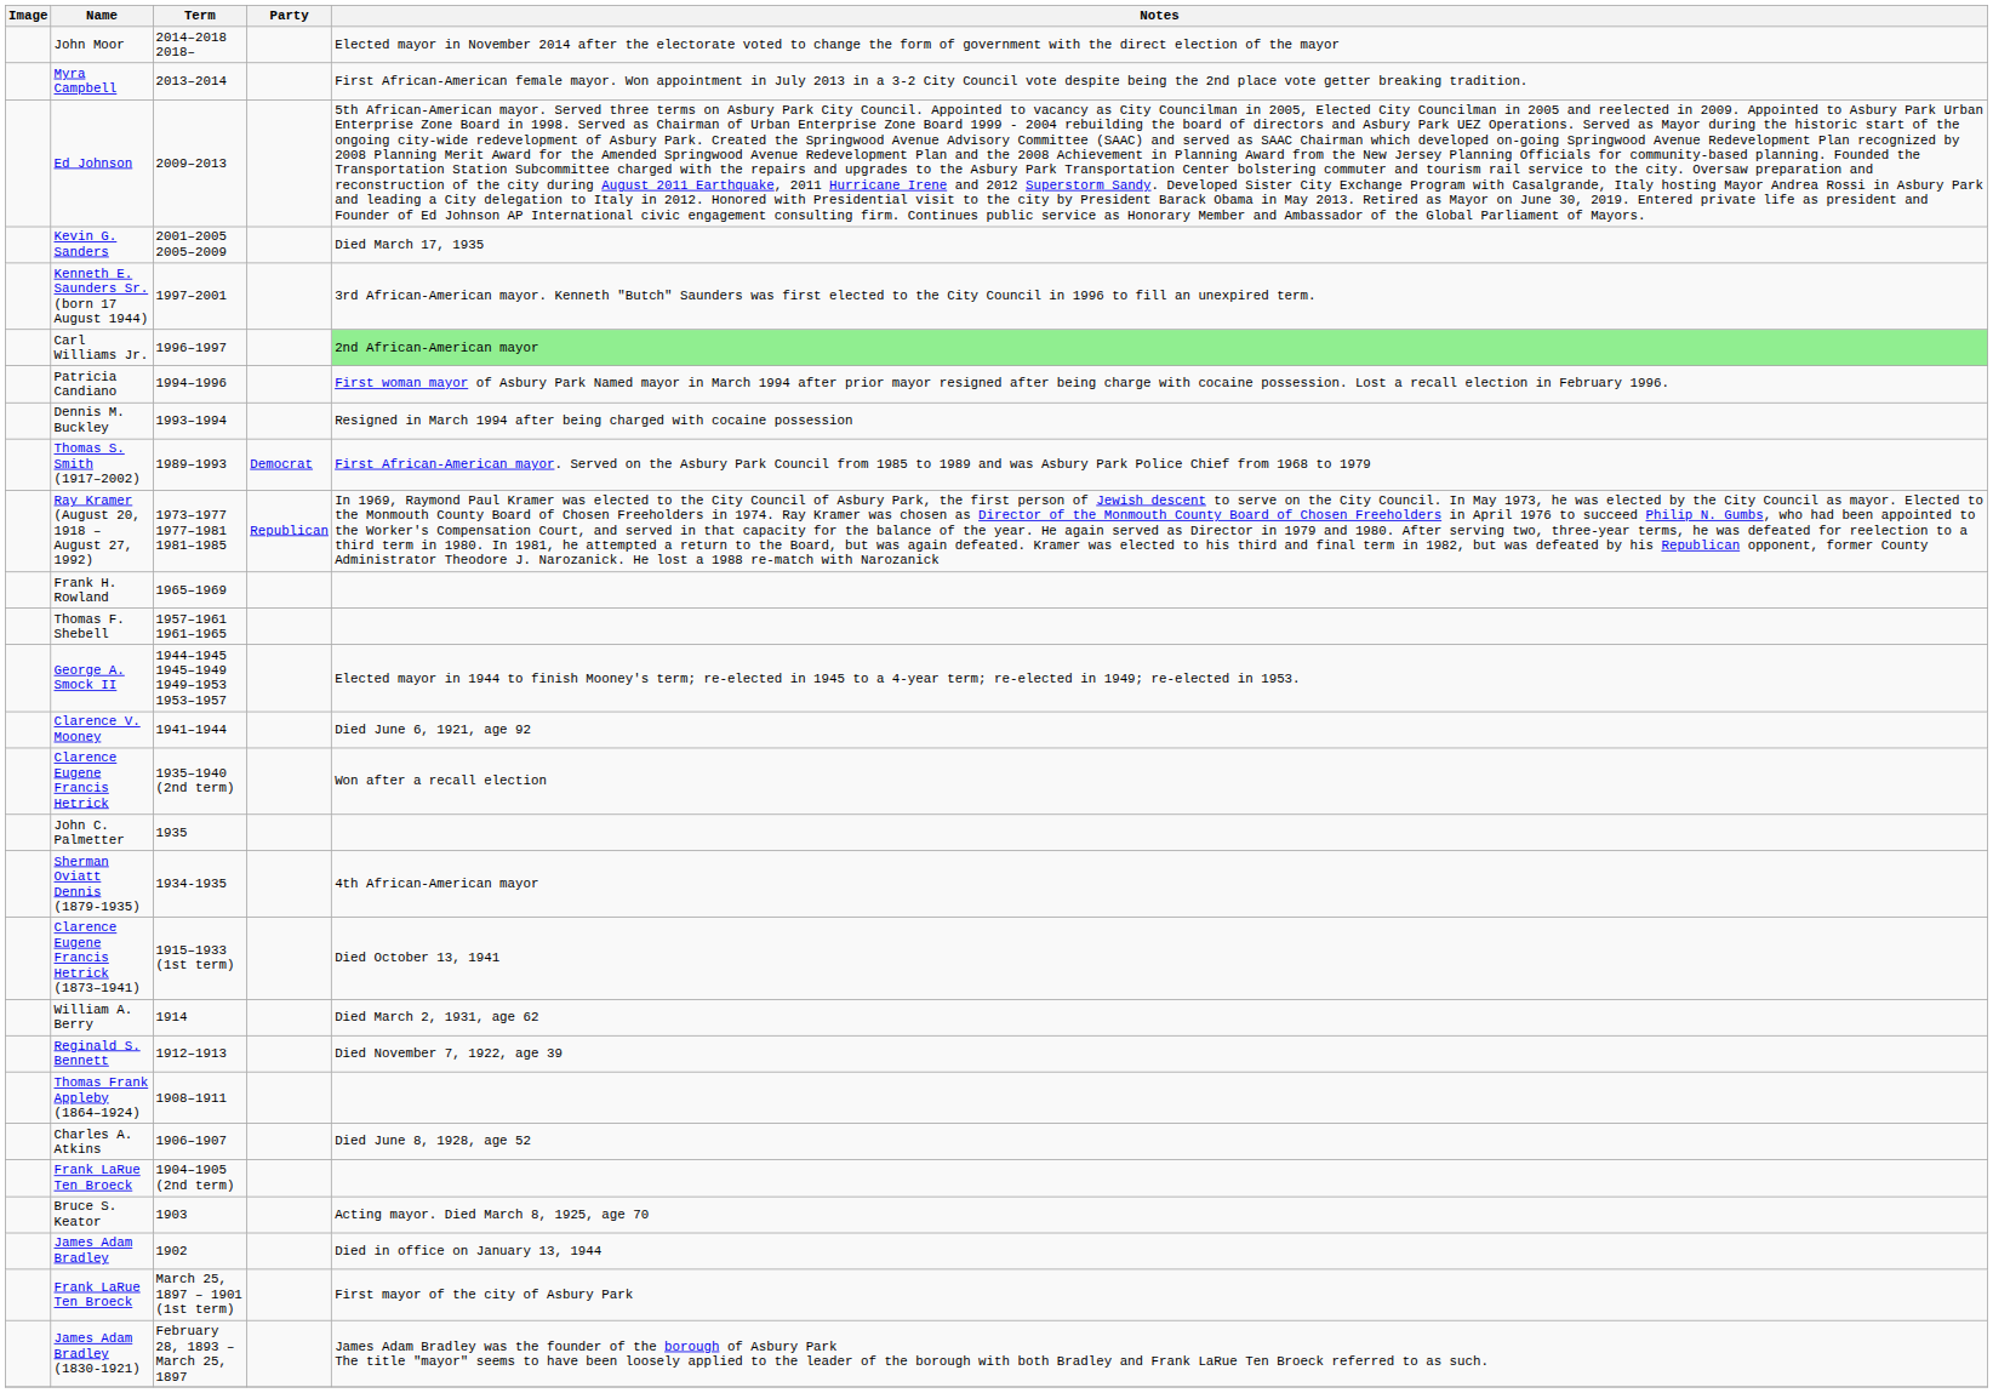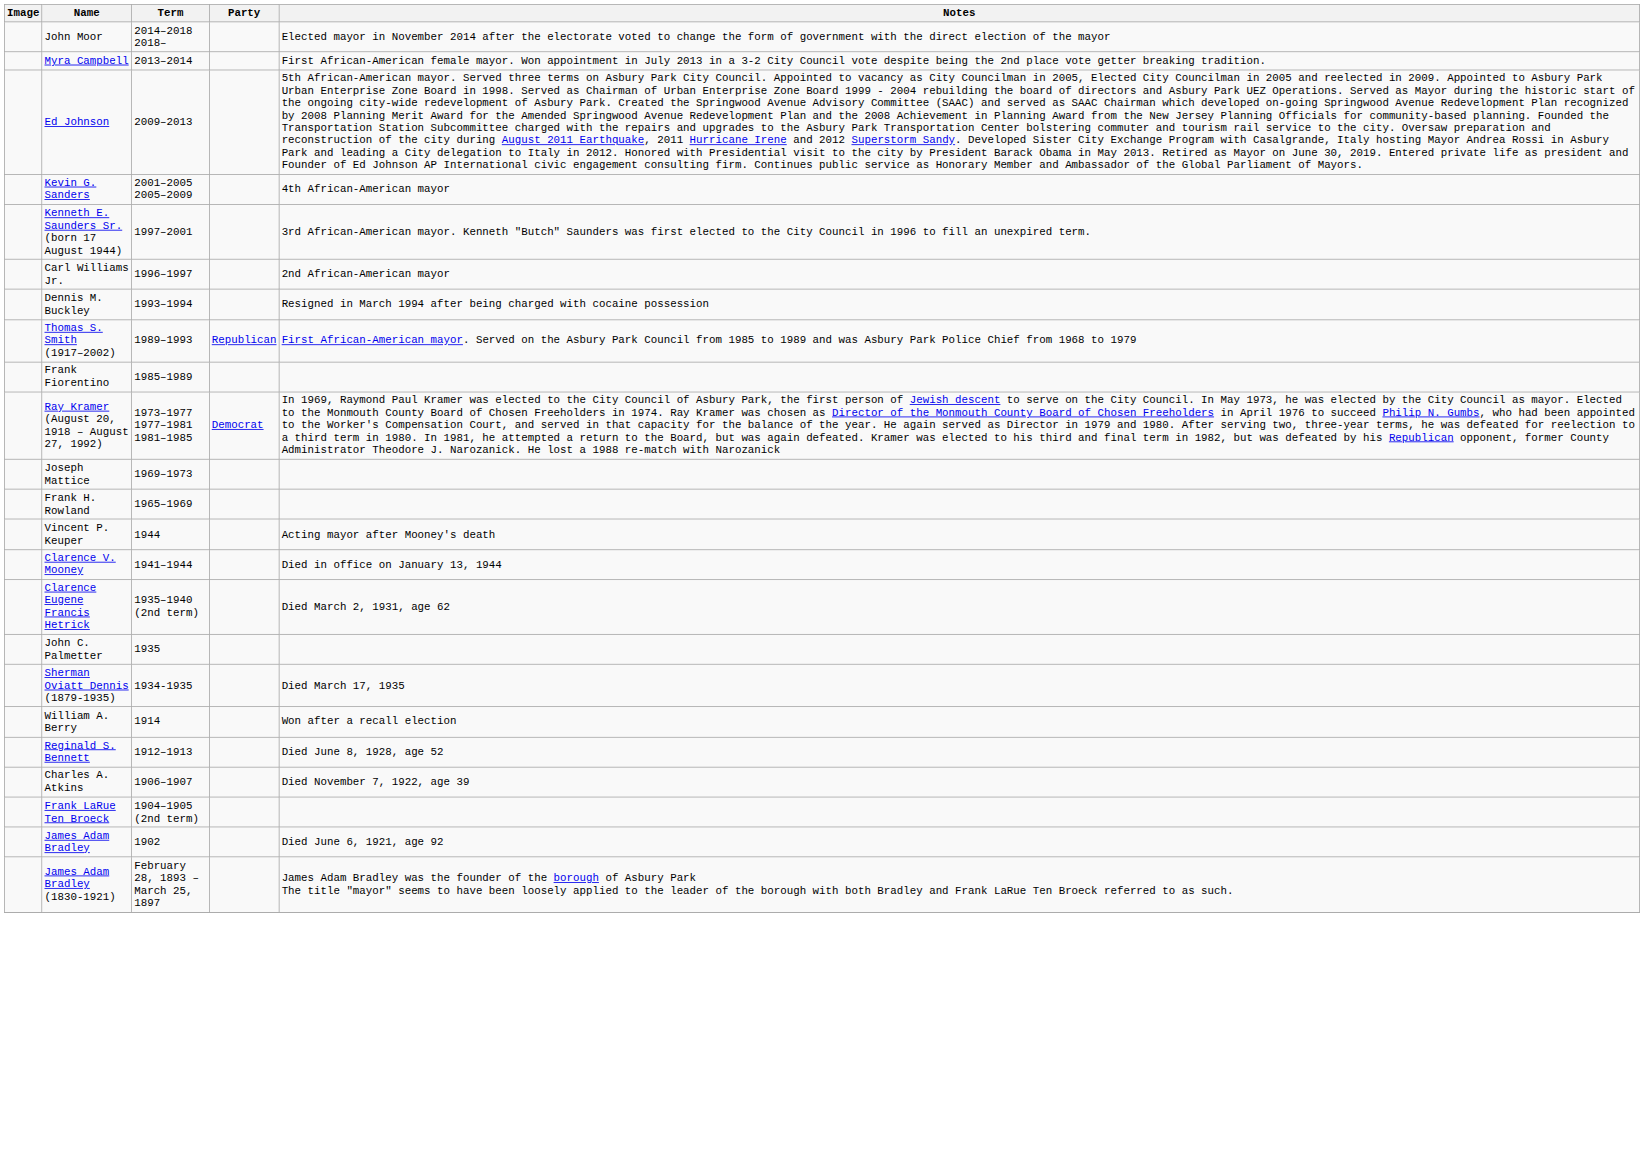Kevin G. Sanders | Notes: Died March 17, 1935 -> 4th African-American mayor
Carl Williams Jr. | Notes: lightgreen background -> no background
- row: Patricia Candiano | 1994–1996 | First woman mayor of Asbury Park Named mayor in March 1994 after prior mayor resigned after being charge with cocaine possession. Lost a recall election in February 1996.
Thomas S. Smith (1917–2002) | Party: Democrat -> Republican
+ row: Frank Fiorentino | 1985–1989
Ray Kramer (August 20, 1918 – August 27, 1992) | Party: Republican -> Democrat
+ row: Joseph Mattice | 1969–1973
- row: Thomas F. Shebell | 1957–1961 1961–1965
- row: George A. Smock II | 1944–1945 1945–1949 1949–1953 1953–1957 | Elected mayor in 1944 to finish Mooney's term; re-elected in 1945 to a 4-year term; re-elected in 1949; re-elected in 1953.
+ row: Vincent P. Keuper | 1944 | Acting mayor after Mooney's death
Clarence V. Mooney | Notes: Died June 6, 1921, age 92 -> Died in office on January 13, 1944
Clarence Eugene Francis Hetrick | Notes: Won after a recall election -> Died March 2, 1931, age 62
Sherman Oviatt Dennis (1879-1935) | Notes: 4th African-American mayor -> Died March 17, 1935
- row: Clarence Eugene Francis Hetrick (1873–1941) | 1915–1933 (1st term) | Died October 13, 1941
William A. Berry | Notes: Died March 2, 1931, age 62 -> Won after a recall election
Reginald S. Bennett | Notes: Died November 7, 1922, age 39 -> Died June 8, 1928, age 52
- row: Thomas Frank Appleby (1864–1924) | 1908–1911
Charles A. Atkins | Notes: Died June 8, 1928, age 52 -> Died November 7, 1922, age 39
- row: Bruce S. Keator | 1903 | Acting mayor. Died March 8, 1925, age 70
James Adam Bradley | Notes: Died in office on January 13, 1944 -> Died June 6, 1921, age 92
- row: Frank LaRue Ten Broeck | March 25, 1897 – 1901 (1st term) | First mayor of the city of Asbury Park
